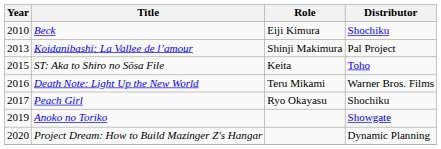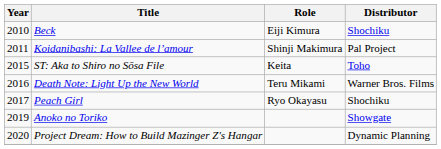Koidanibashi: La Vallee de l’amour | Year: 2013 -> 2011
